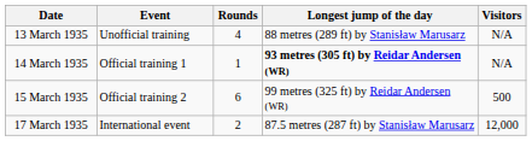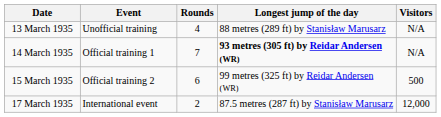14 March 1935 | Rounds: 1 -> 7
